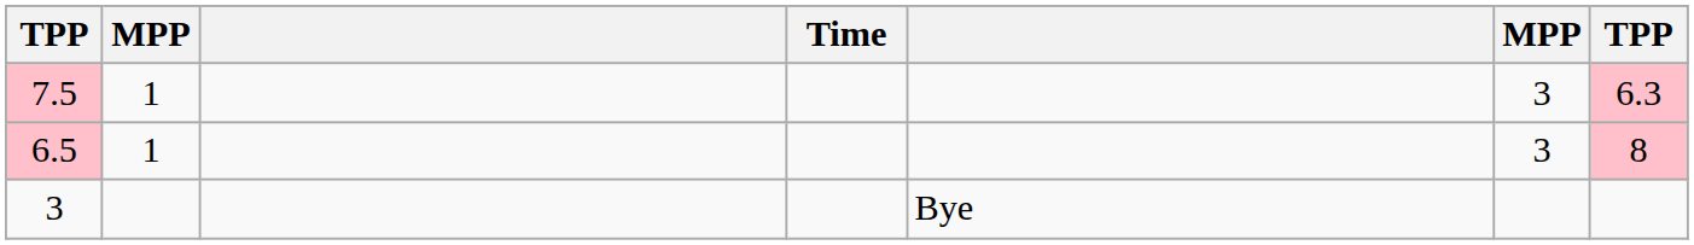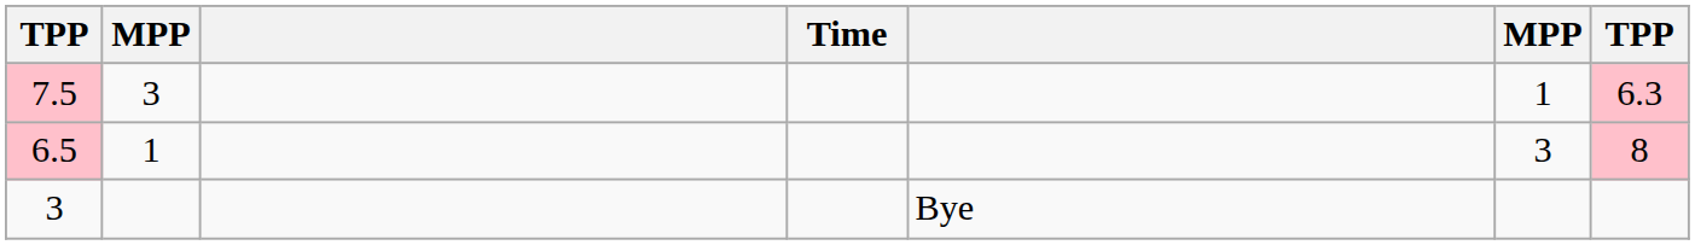7.5 | column 2: 1 -> 3
7.5 | column 6: 3 -> 1
